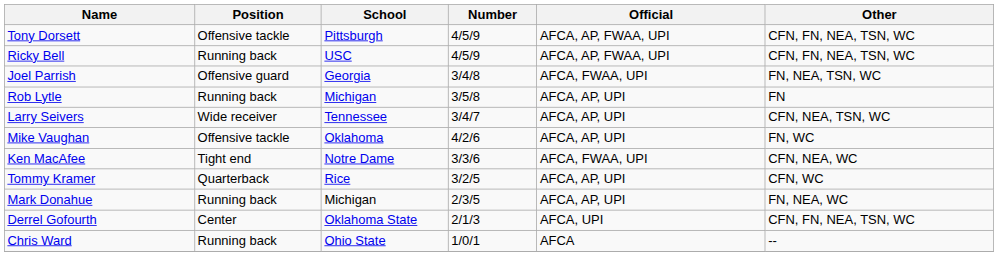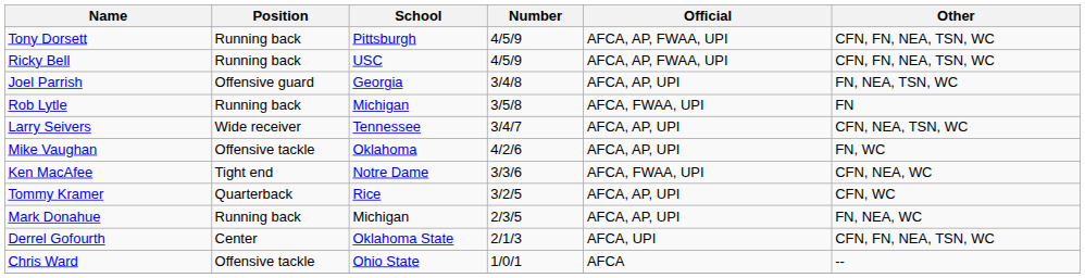Tony Dorsett | Position: Offensive tackle -> Running back
Joel Parrish | Official: AFCA, FWAA, UPI -> AFCA, AP, UPI
Rob Lytle | Official: AFCA, AP, UPI -> AFCA, FWAA, UPI
Chris Ward | Position: Running back -> Offensive tackle
